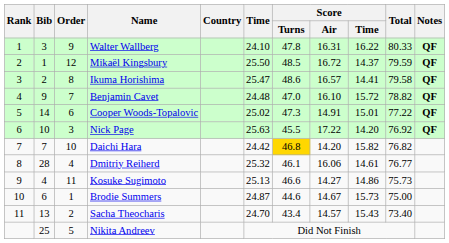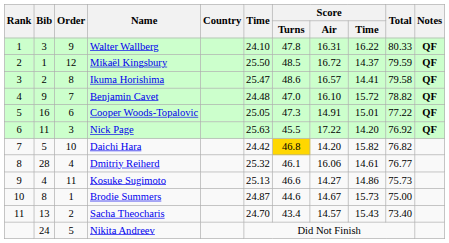Cooper Woods-Topalovic | Bib: 14 -> 16
Cooper Woods-Topalovic | Time: 25.02 -> 25.05
Nick Page | Bib: 10 -> 11
Daichi Hara | Bib: 7 -> 5
Brodie Summers | Bib: 6 -> 8
Nikita Andreev | Bib: 25 -> 24
